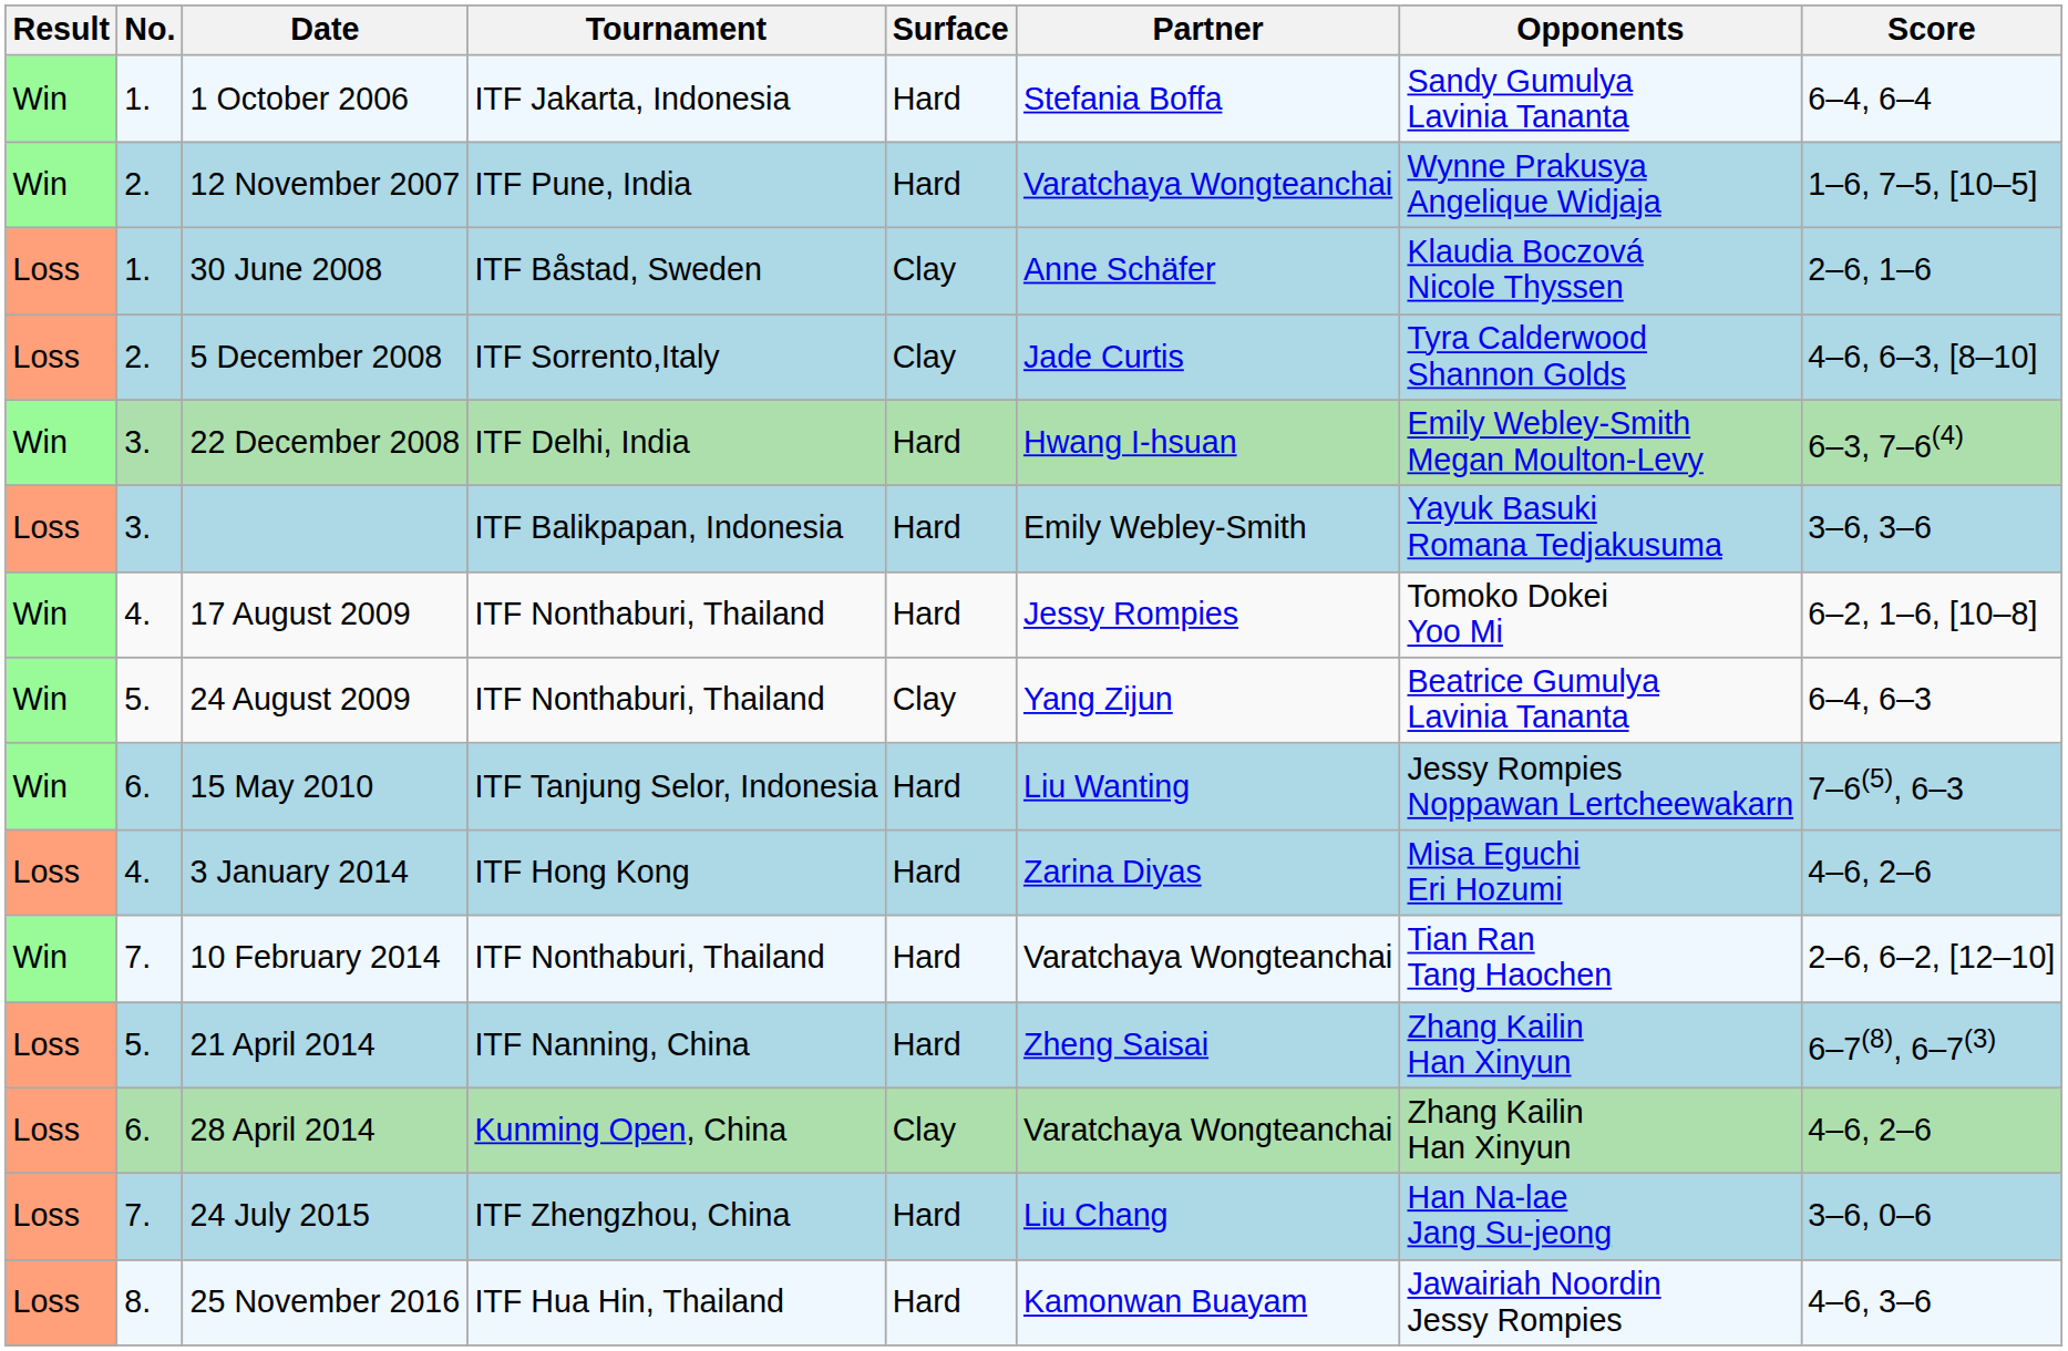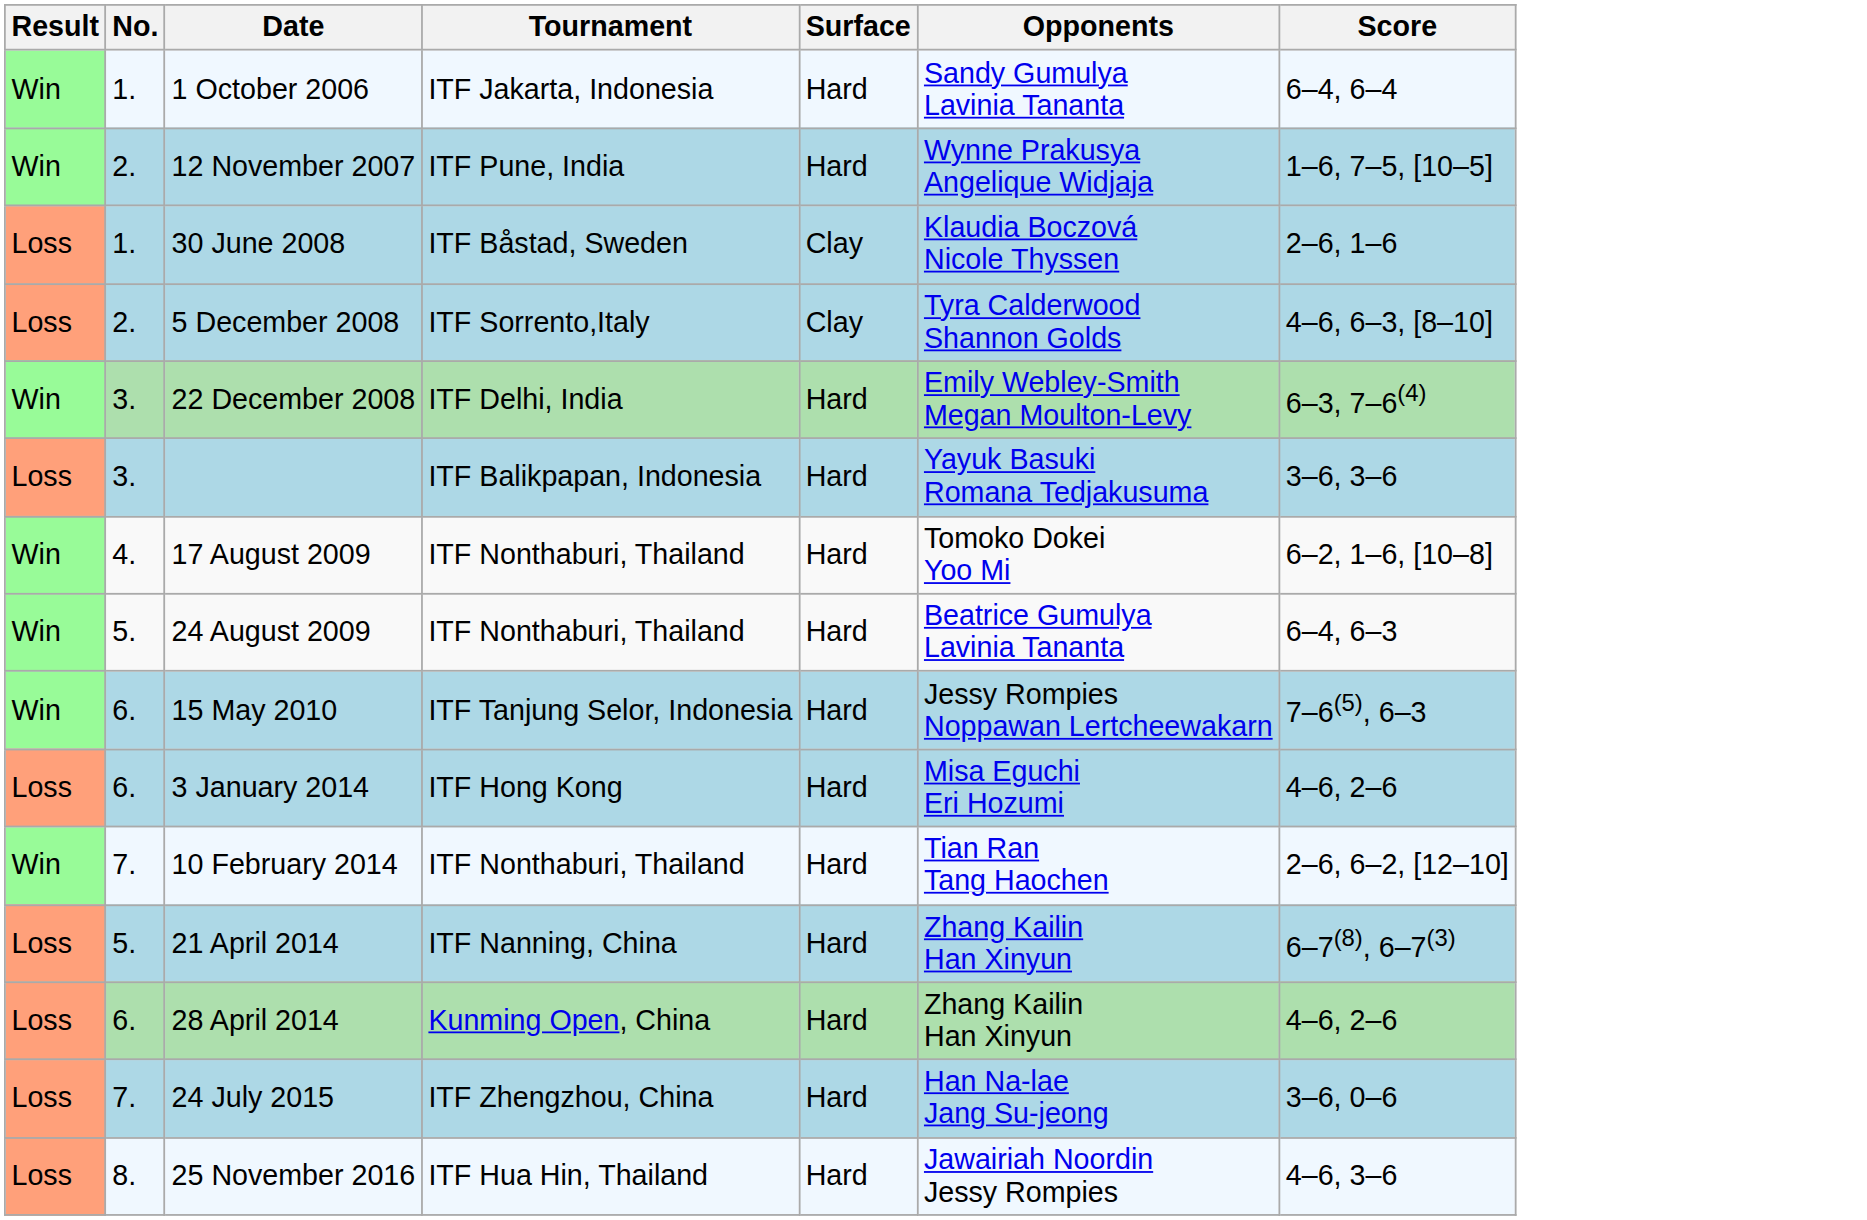- column: Partner | Stefania Boffa | Varatchaya Wongteanchai | Anne Schäfer | Jade Curtis | Hwang I-hsuan | Emily Webley-Smith | Jessy Rompies | Yang Zijun | Liu Wanting | Zarina Diyas | Varatchaya Wongteanchai | Zheng Saisai | Varatchaya Wongteanchai | Liu Chang | Kamonwan Buayam
24 August 2009 | Surface: Clay -> Hard
3 January 2014 | No.: 4. -> 6.
28 April 2014 | Surface: Clay -> Hard
